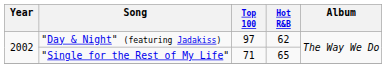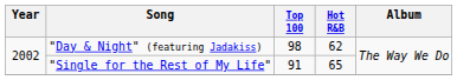"Day & Night" (featuring Jadakiss) | Top 100: 97 -> 98
"Single for the Rest of My Life" | Top 100: 71 -> 91
